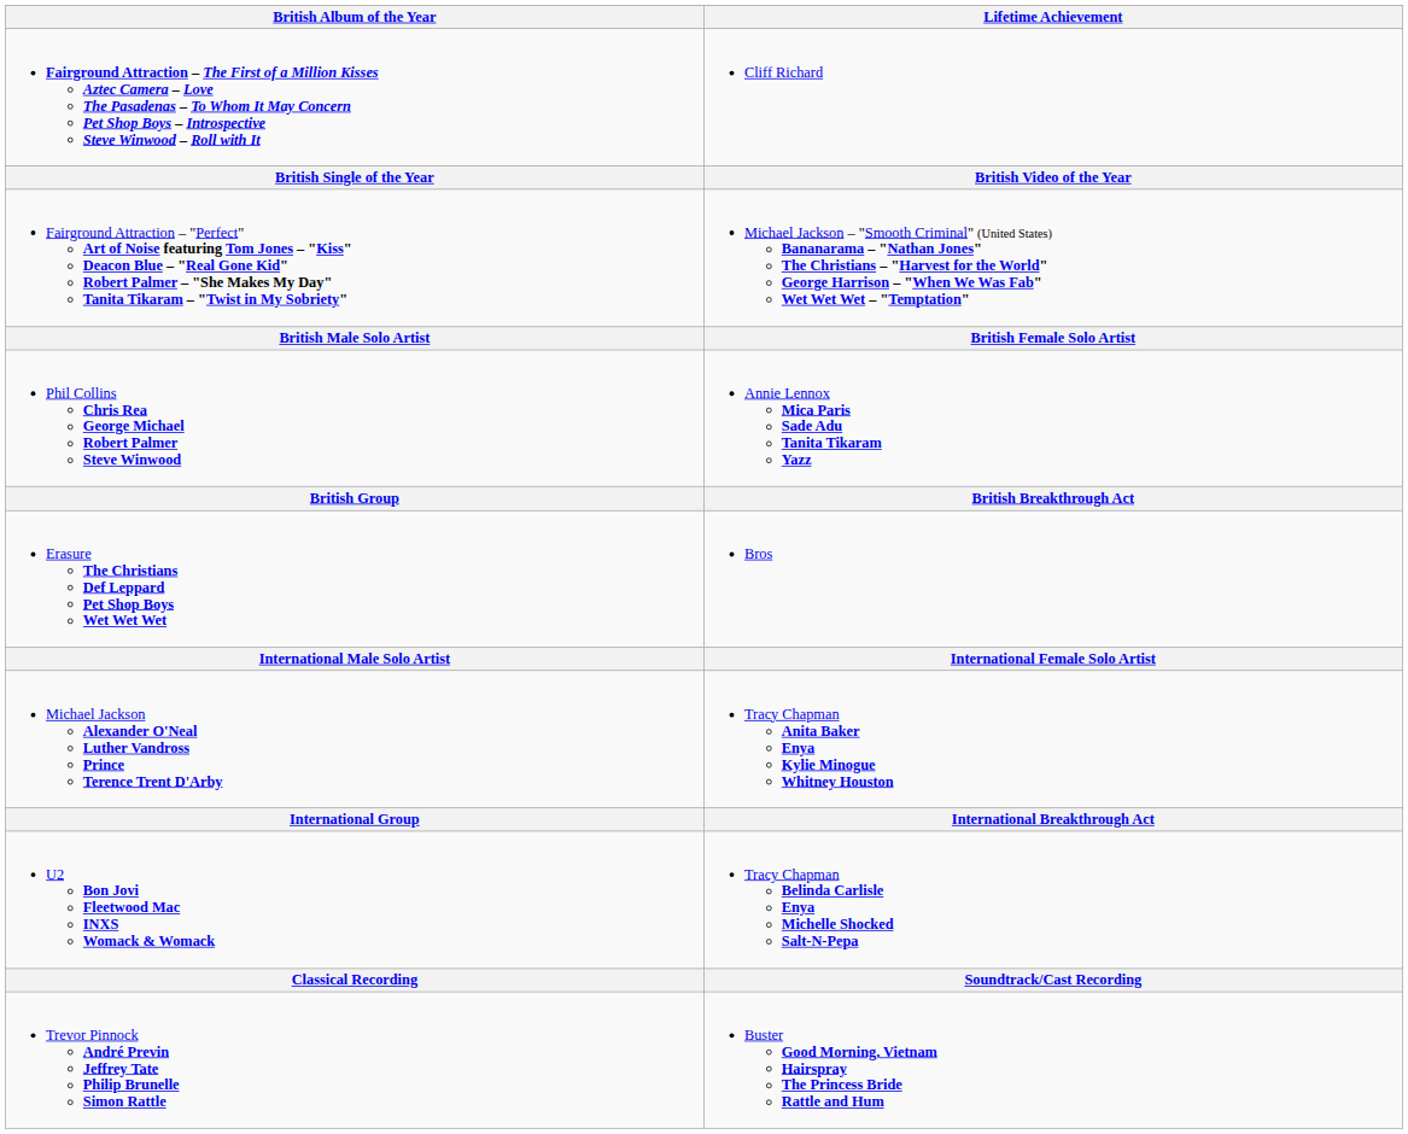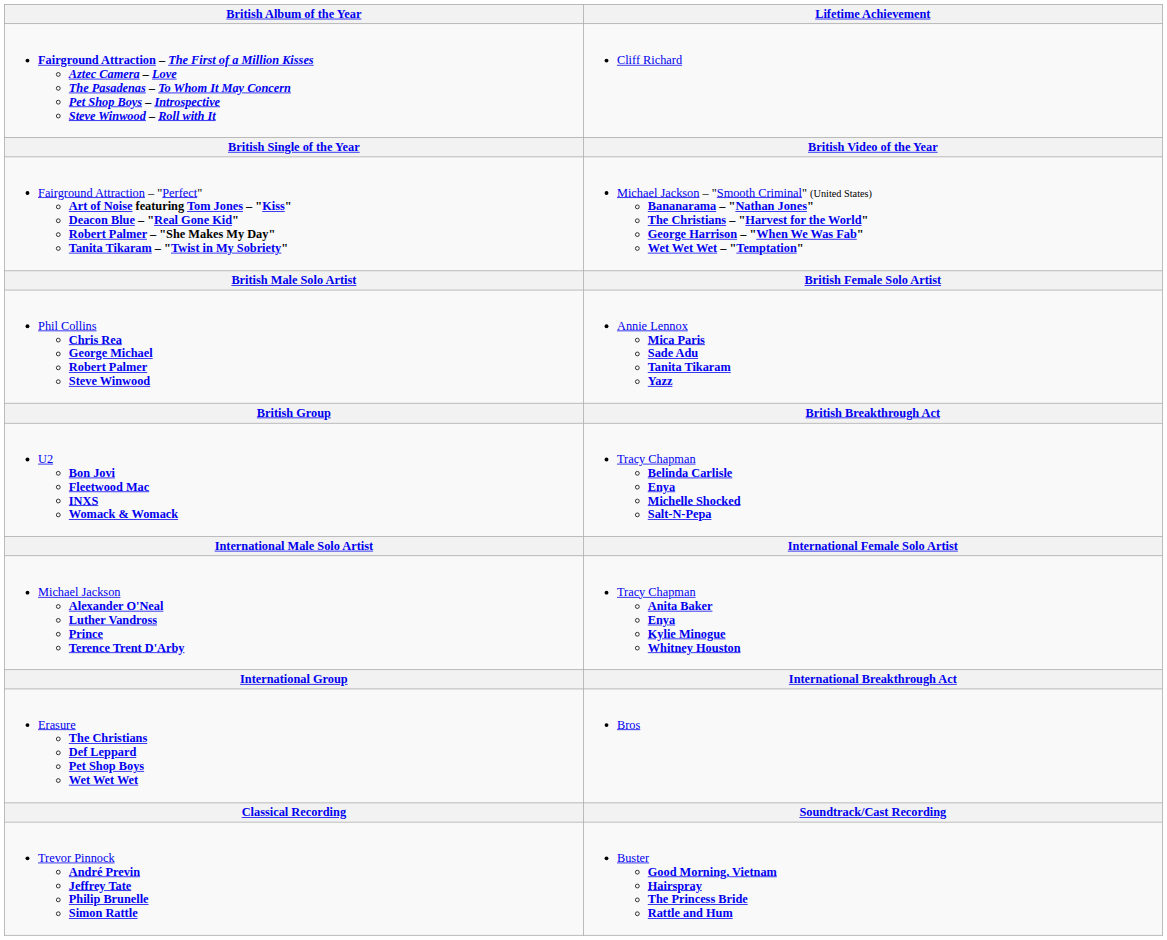rows swapped: Erasure The Christians Def Leppard Pet Shop Boys Wet Wet Wet <-> U2 Bon Jovi Fleetwood Mac INXS Womack & Womack
